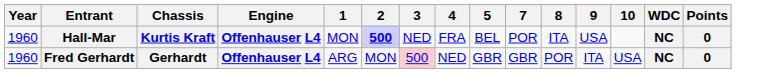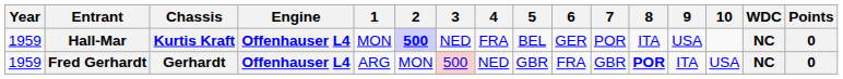+ column: 6 | GER | FRA
Hall-Mar | Year: 1960 -> 1959
Fred Gerhardt | Year: 1960 -> 1959
Fred Gerhardt | 8: normal -> bold
